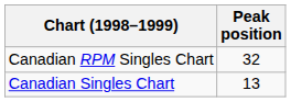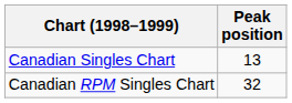rows swapped: Canadian RPM Singles Chart <-> Canadian Singles Chart
